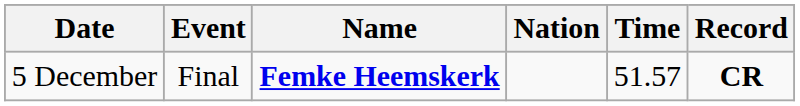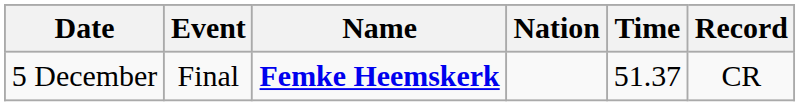5 December | Time: 51.57 -> 51.37
5 December | Record: bold -> normal
